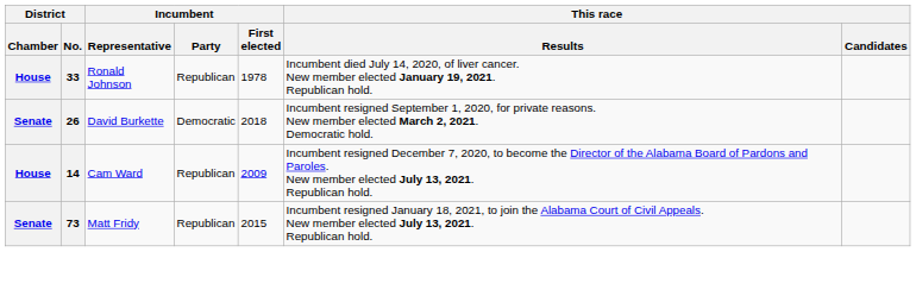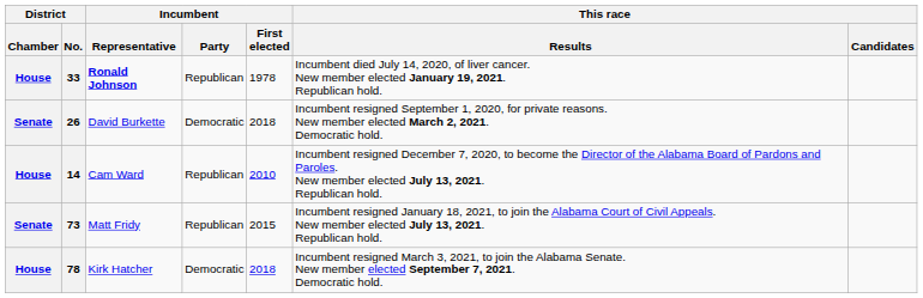33 | Incumbent / Representative: normal -> bold
14 | Incumbent / First elected: 2009 -> 2010
+ row: House | 78 | Kirk Hatcher | Democratic | 2018 | Incumbent resigned March 3, 2021, to join the Alabama Senate. New member elected September 7, 2021. Democratic hold.
